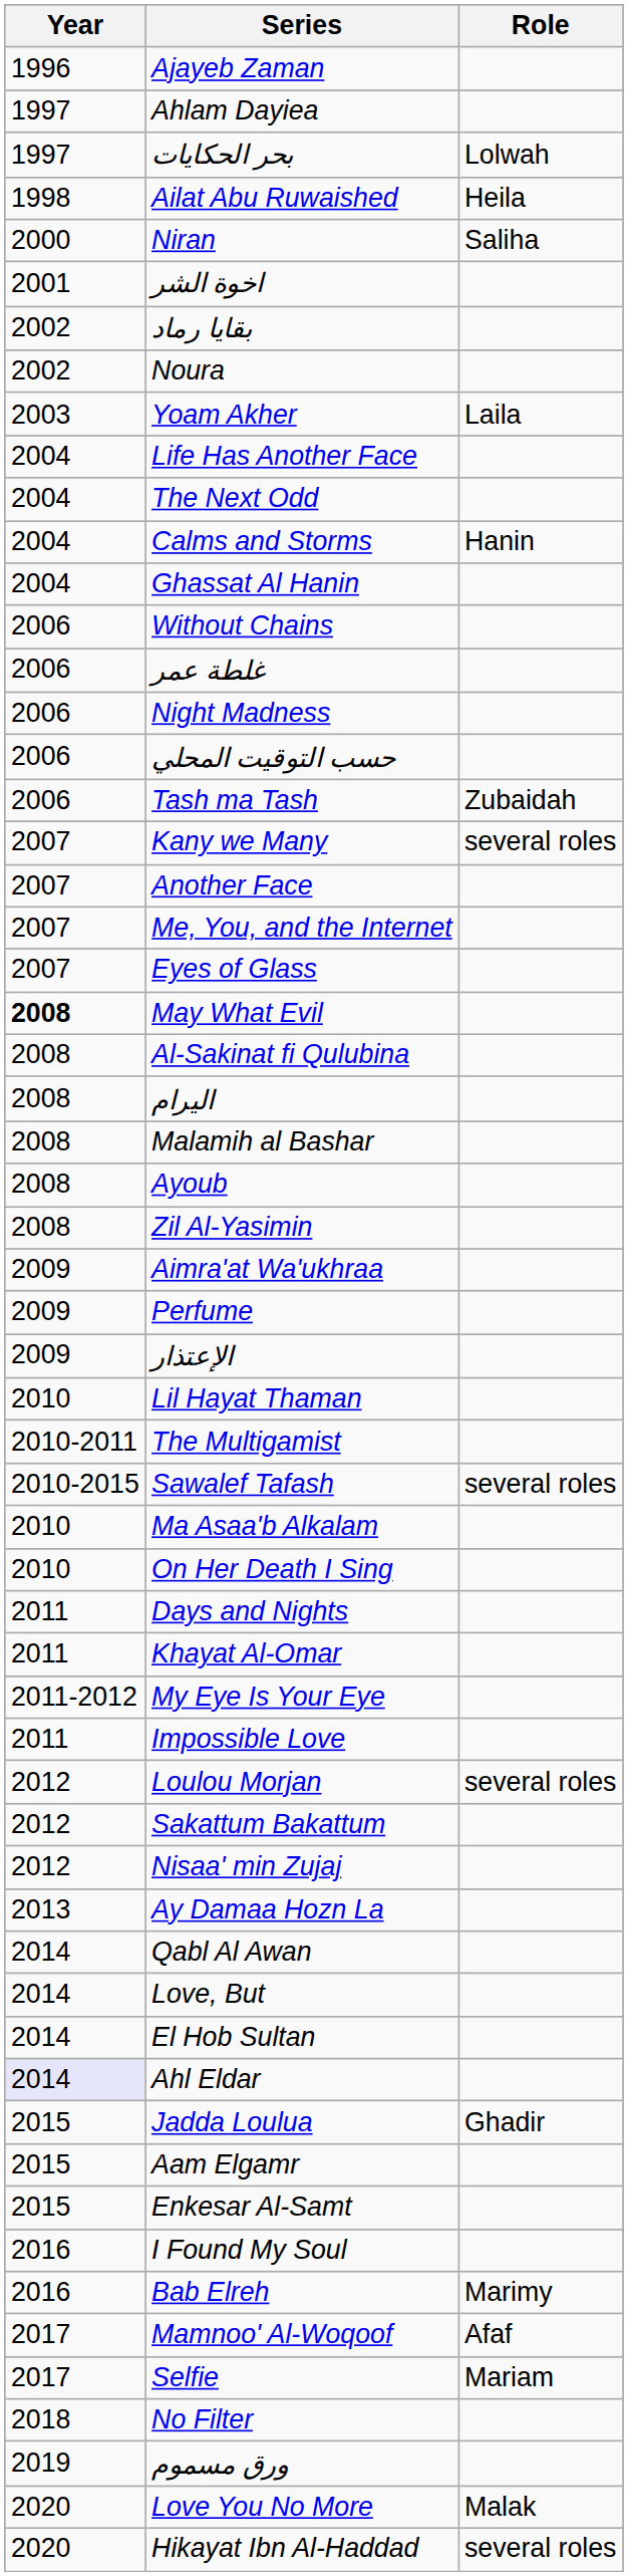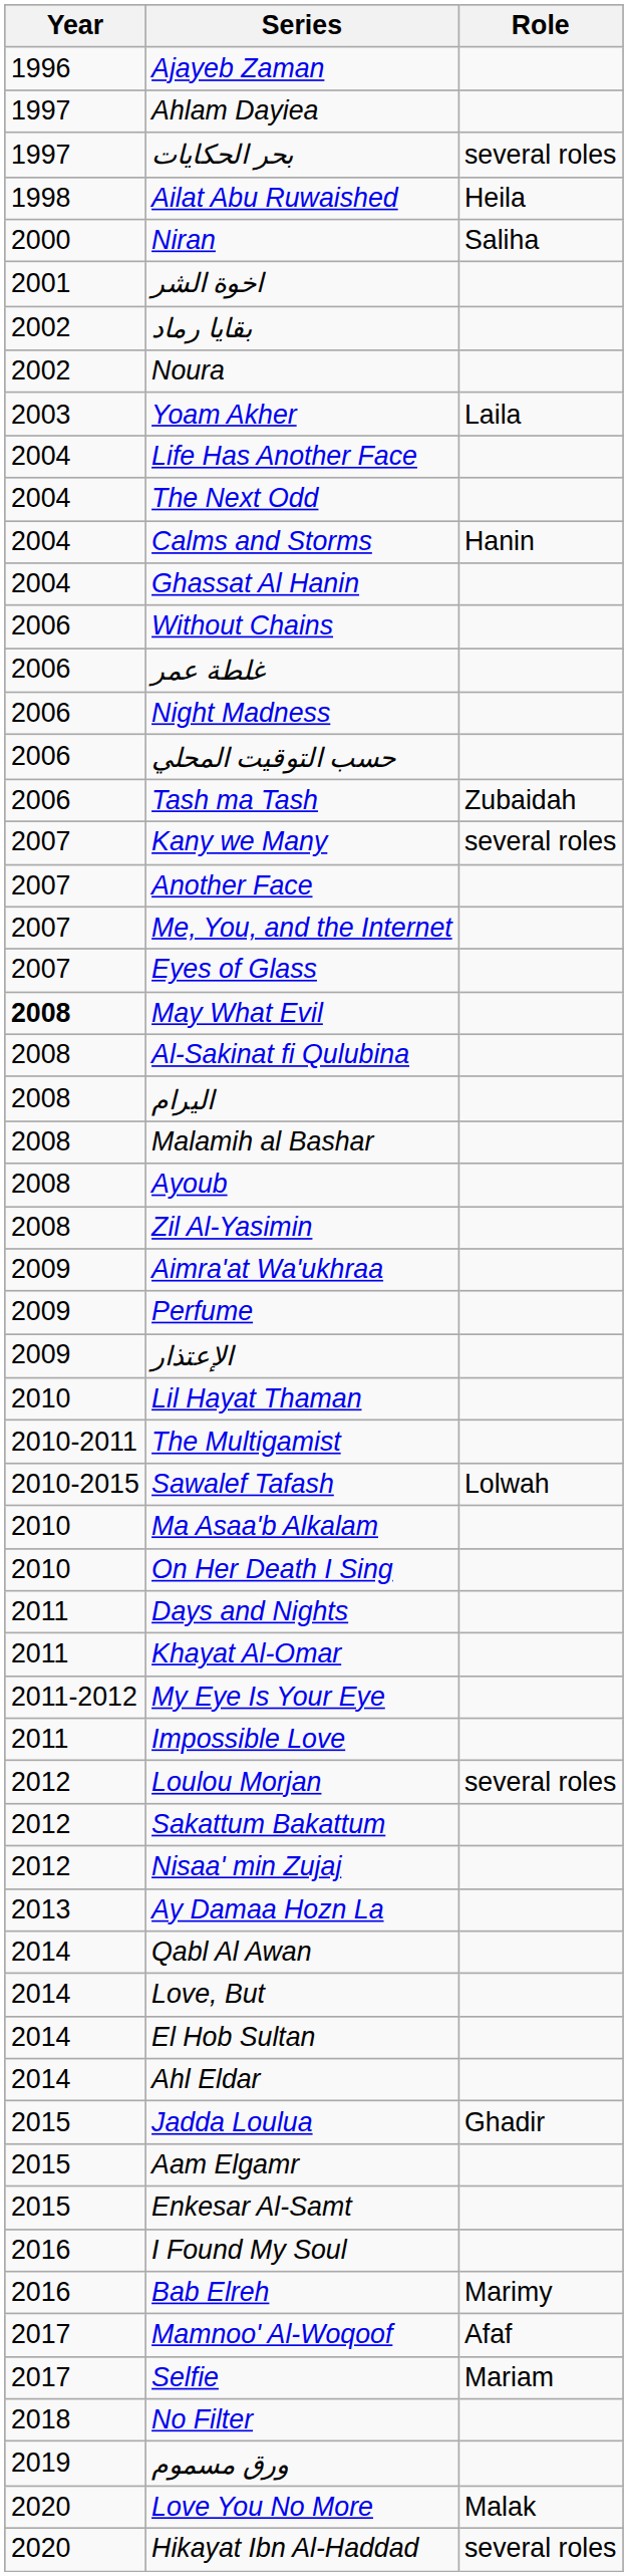بحر الحكايات | Role: Lolwah -> several roles
Sawalef Tafash | Role: several roles -> Lolwah
Ahl Eldar | Year: lavender background -> no background
